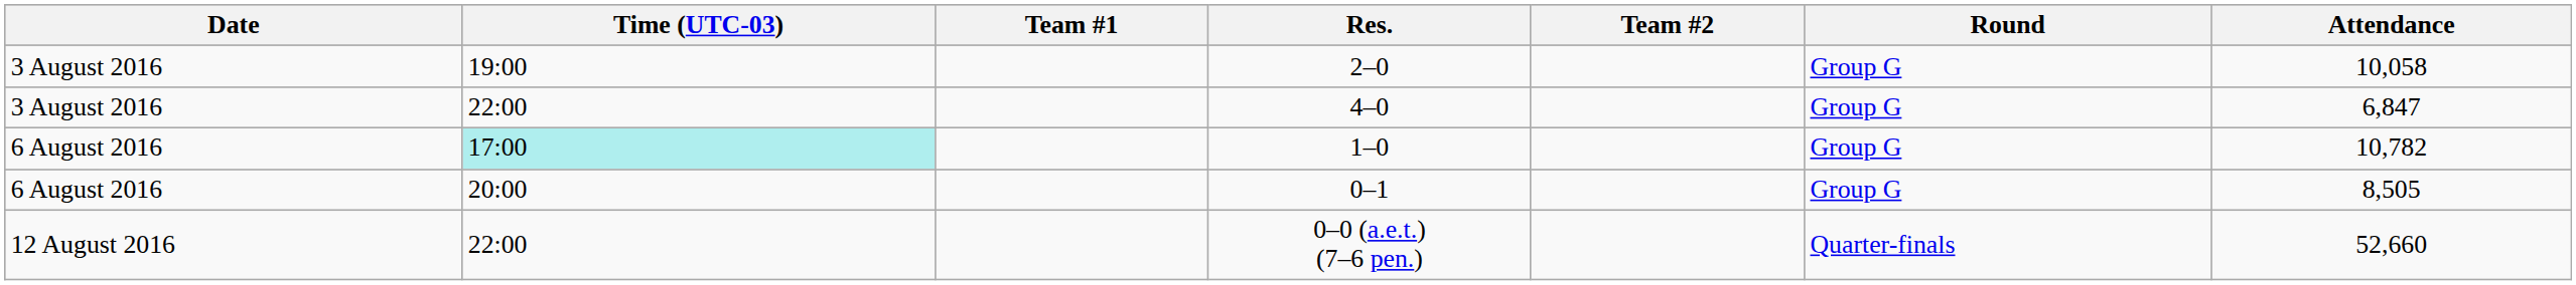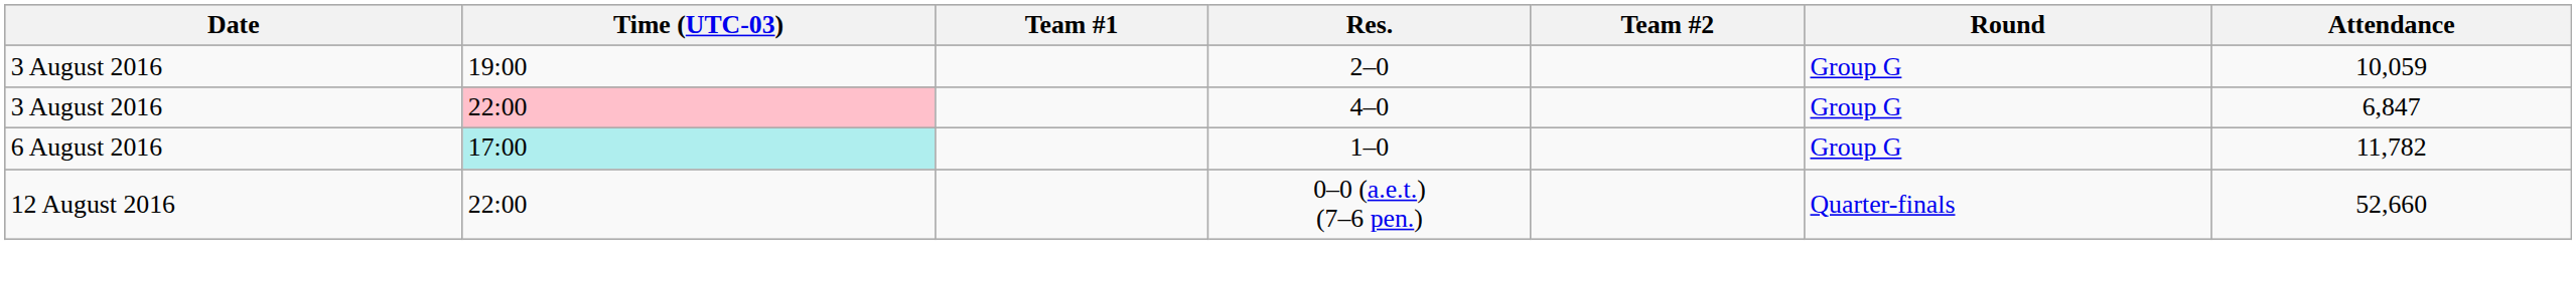2–0 | Attendance: 10,058 -> 10,059
4–0 | Time (UTC-03): no background -> pink background
1–0 | Attendance: 10,782 -> 11,782
- row: 6 August 2016 | 20:00 | 0–1 | Group G | 8,505
